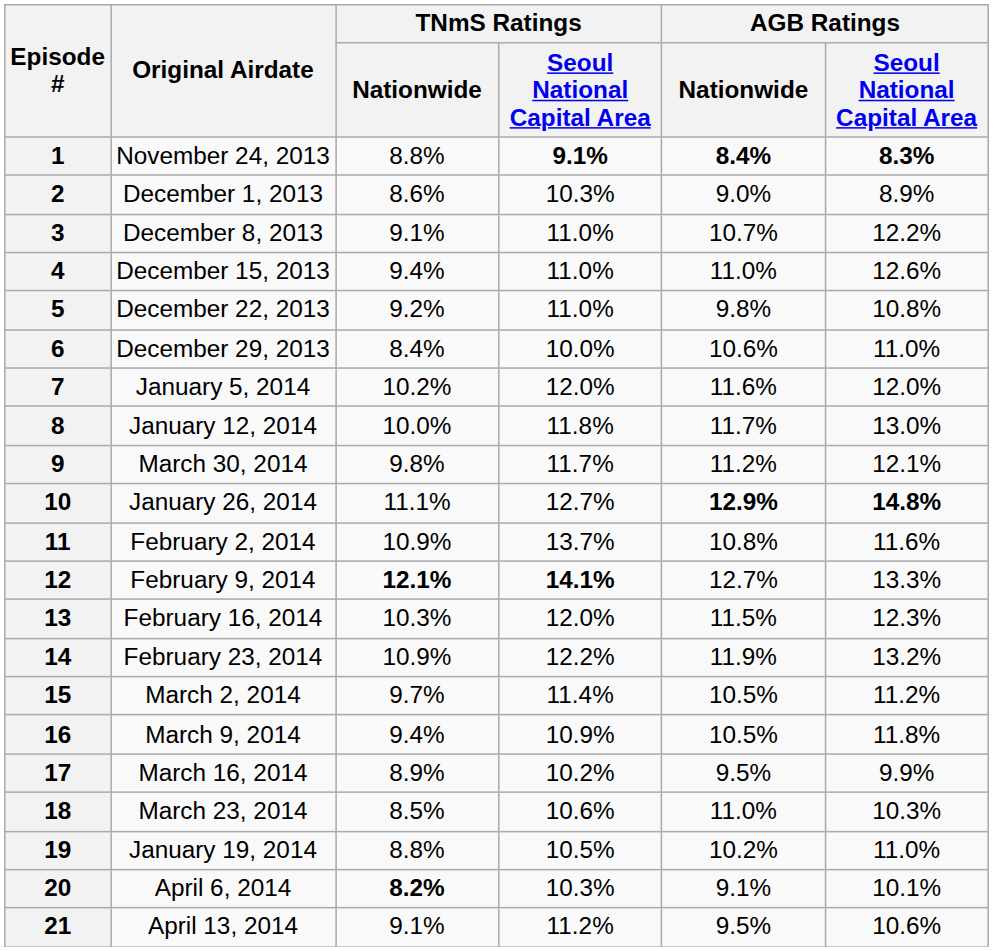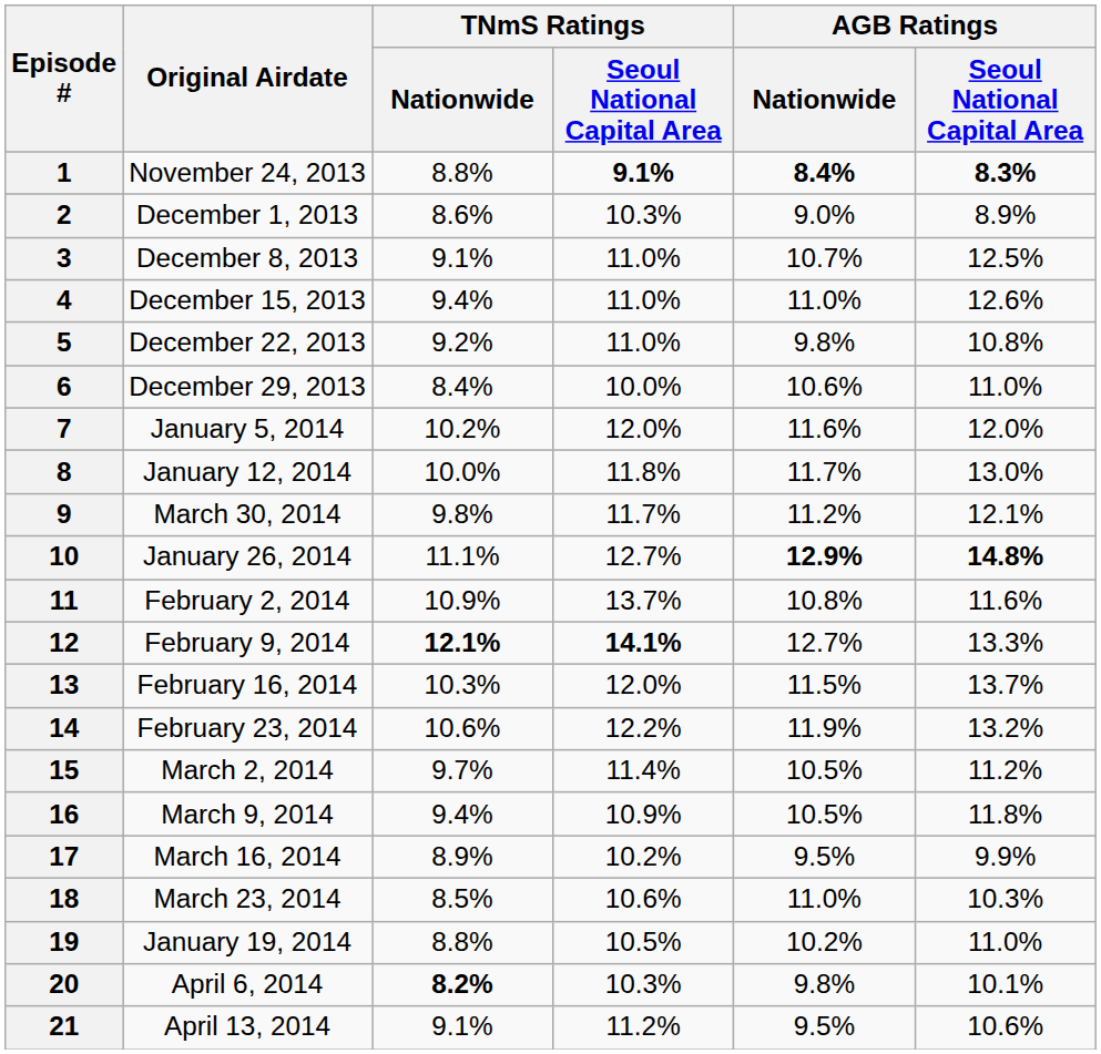3 | AGB Ratings / Seoul National Capital Area: 12.2% -> 12.5%
13 | AGB Ratings / Seoul National Capital Area: 12.3% -> 13.7%
14 | TNmS Ratings / Nationwide: 10.9% -> 10.6%
20 | AGB Ratings / Nationwide: 9.1% -> 9.8%
